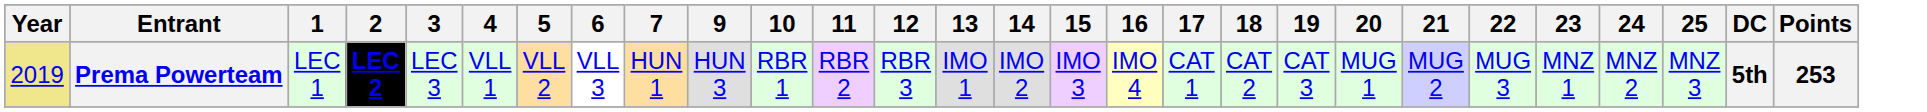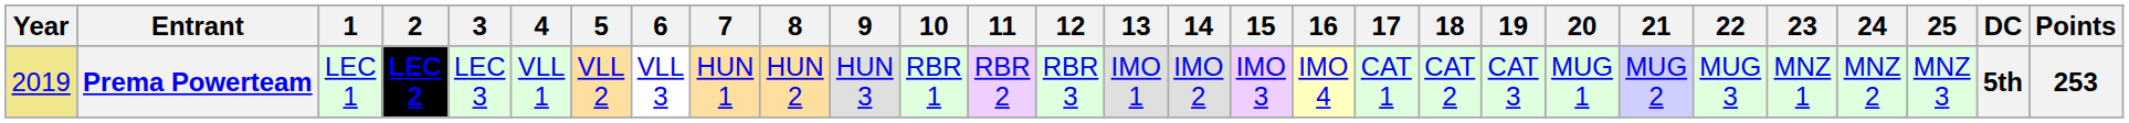+ column: 8 | HUN 2
